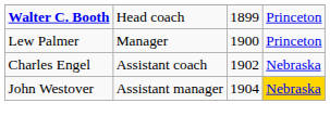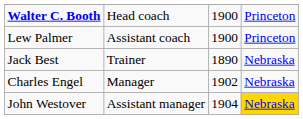Walter C. Booth | column 3: 1899 -> 1900
Lew Palmer | column 2: Manager -> Assistant coach
+ row: Jack Best | Trainer | 1890 | Nebraska
Charles Engel | column 2: Assistant coach -> Manager
